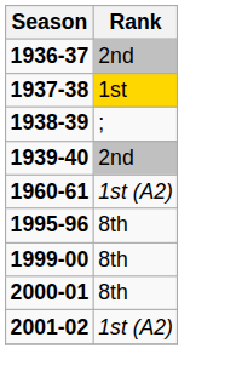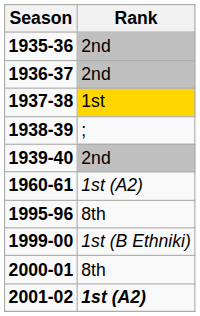+ row: 1935-36 | 2nd
1999-00 | Rank: 8th -> 1st (B Ethniki)
2001-02 | Rank: normal -> bold
